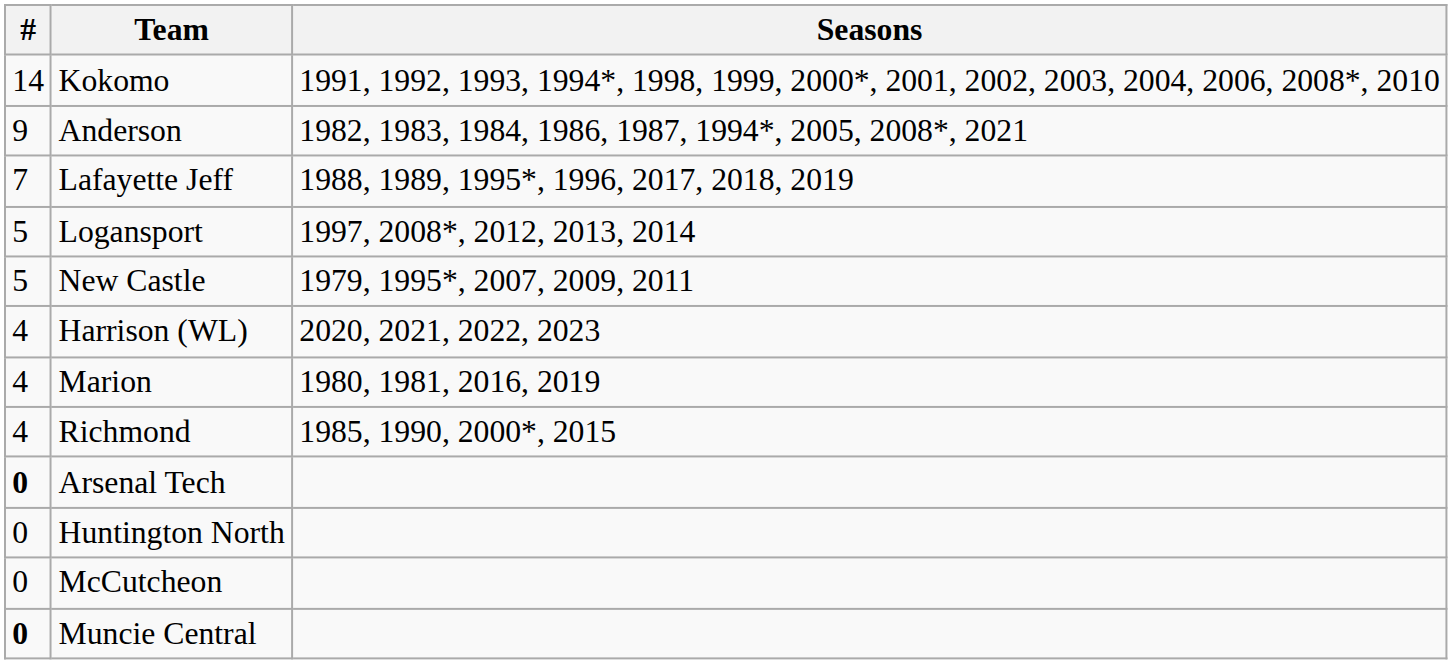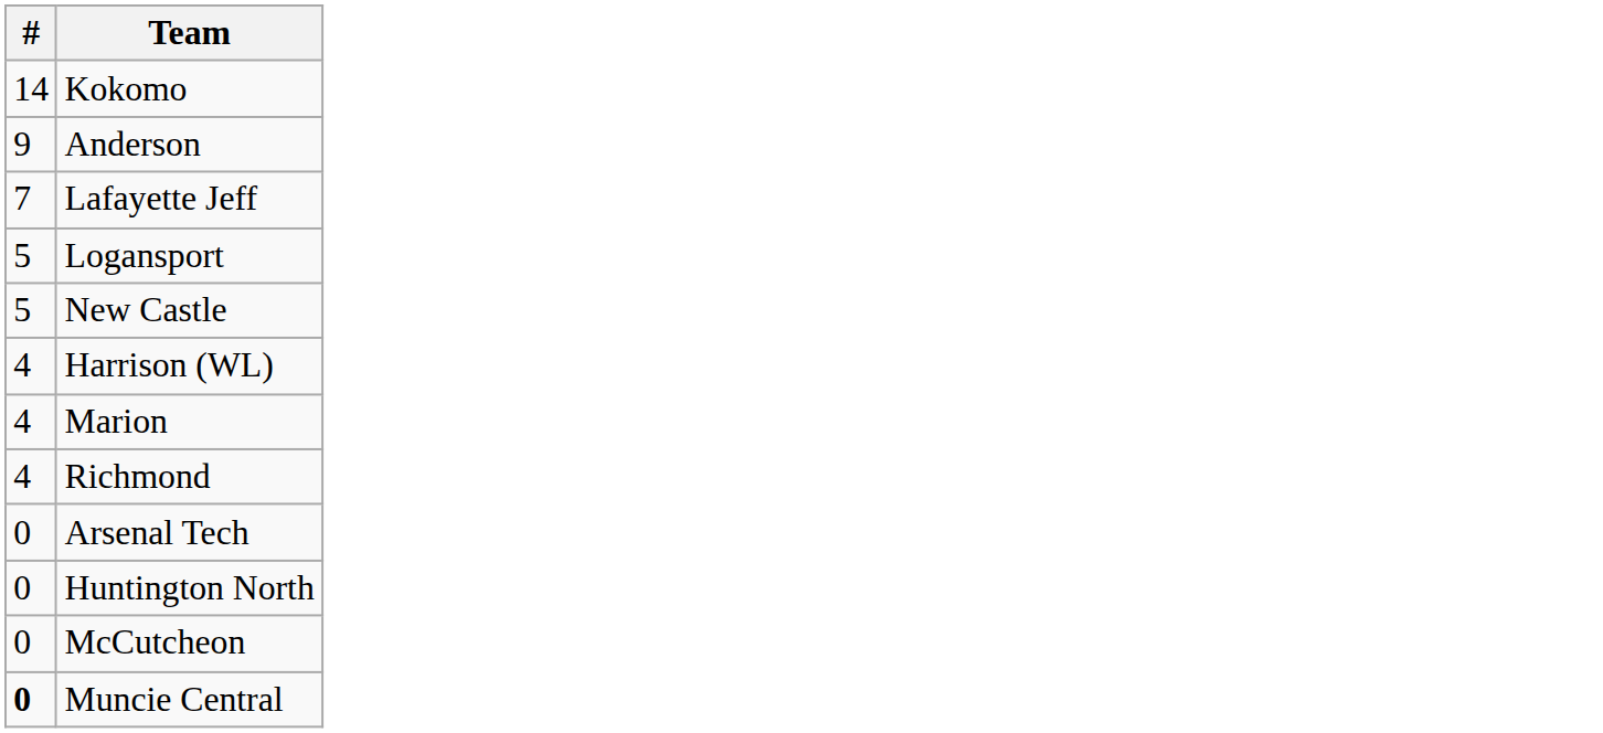- column: Seasons | 1991, 1992, 1993, 1994*, 1998, 1999, 2000*, 2001, 2002, 2003, 2004, 2006, 2008*, 2010 | 1982, 1983, 1984, 1986, 1987, 1994*, 2005, 2008*, 2021 | 1988, 1989, 1995*, 1996, 2017, 2018, 2019 | 1997, 2008*, 2012, 2013, 2014 | 1979, 1995*, 2007, 2009, 2011 | 2020, 2021, 2022, 2023 | 1980, 1981, 2016, 2019 | 1985, 1990, 2000*, 2015
Arsenal Tech | #: bold -> normal
